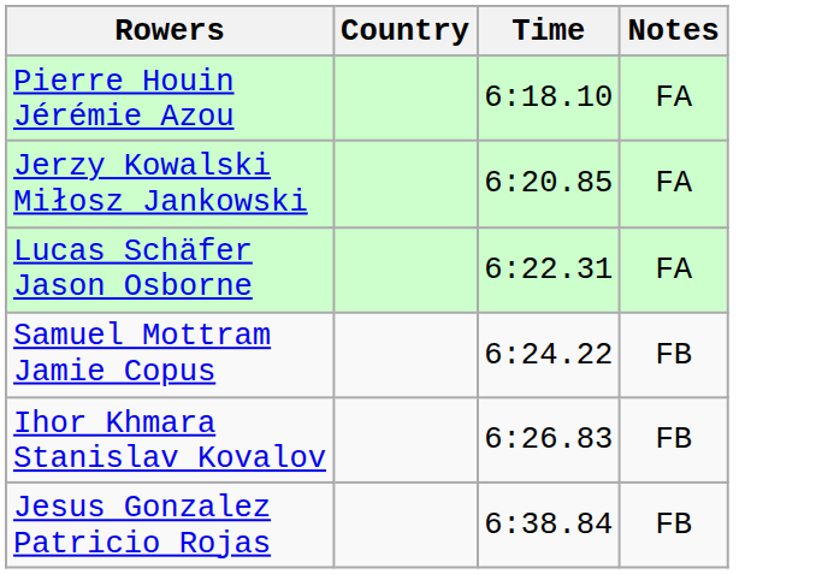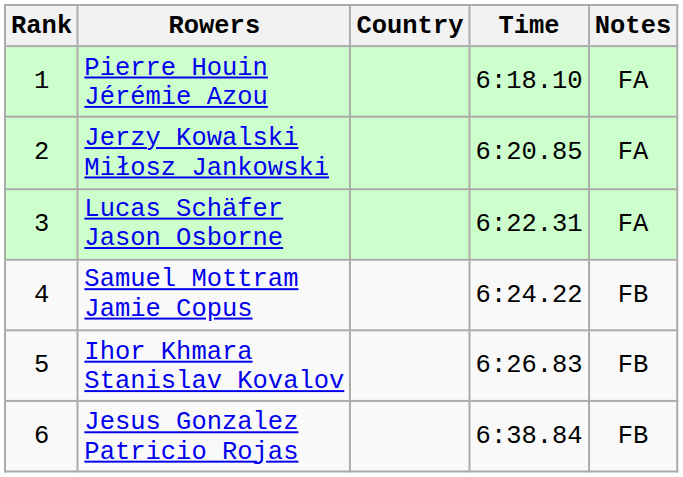+ column: Rank | 1 | 2 | 3 | 4 | 5 | 6
